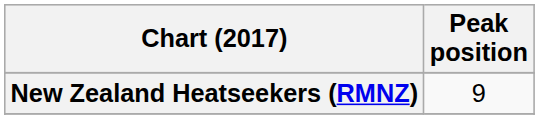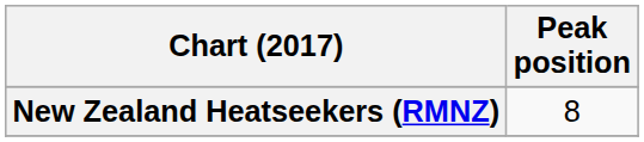New Zealand Heatseekers (RMNZ) | Peak position: 9 -> 8
